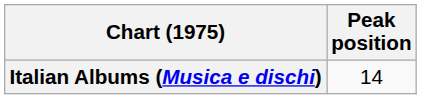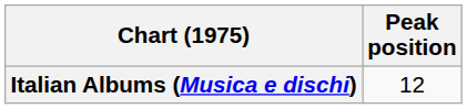Italian Albums (Musica e dischi) | Peak position: 14 -> 12
